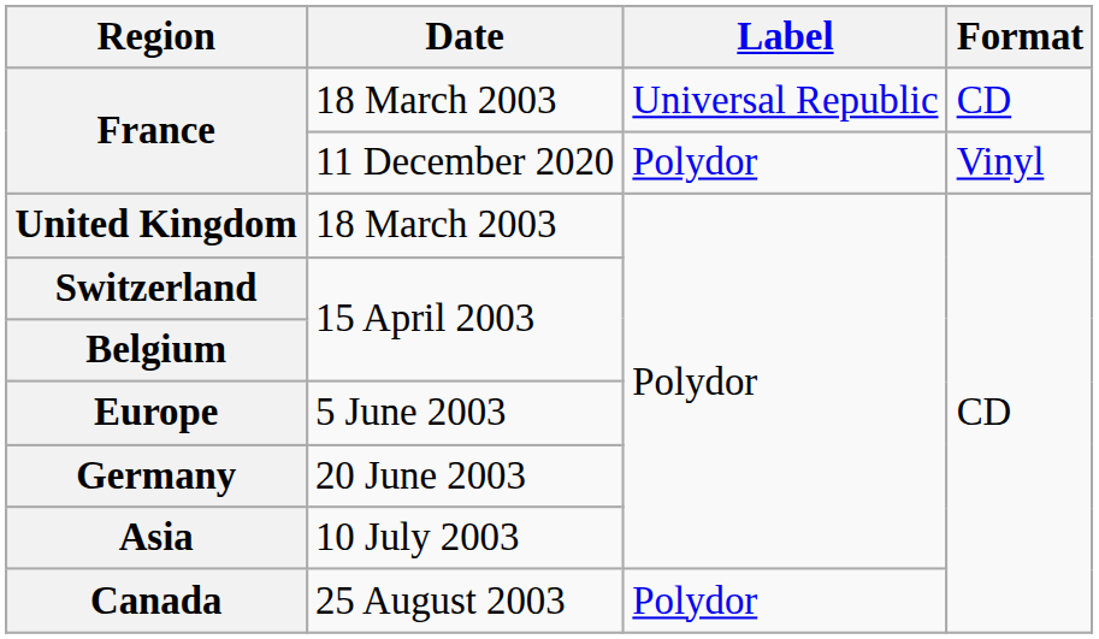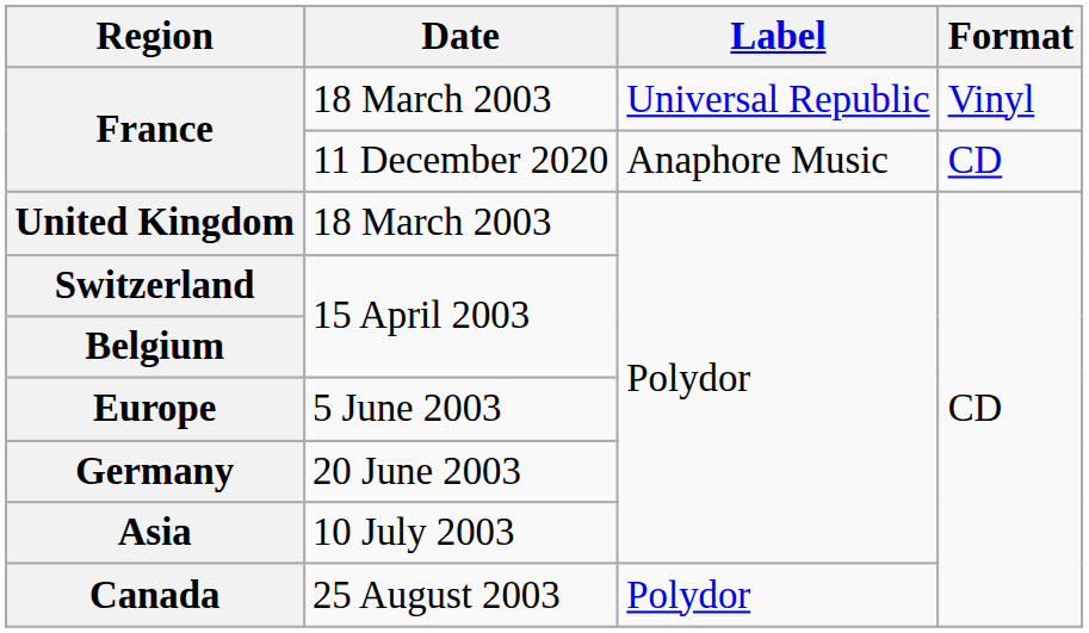France / 18 March 2003 | Format: CD -> Vinyl
France / 11 December 2020 | Label: Polydor -> Anaphore Music
France / 11 December 2020 | Format: Vinyl -> CD
